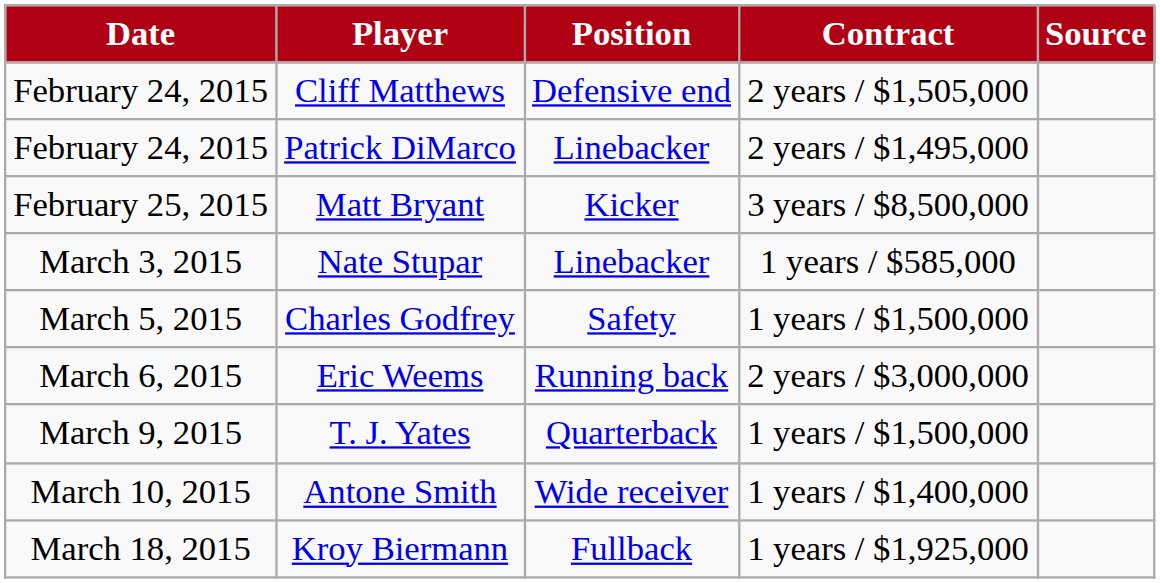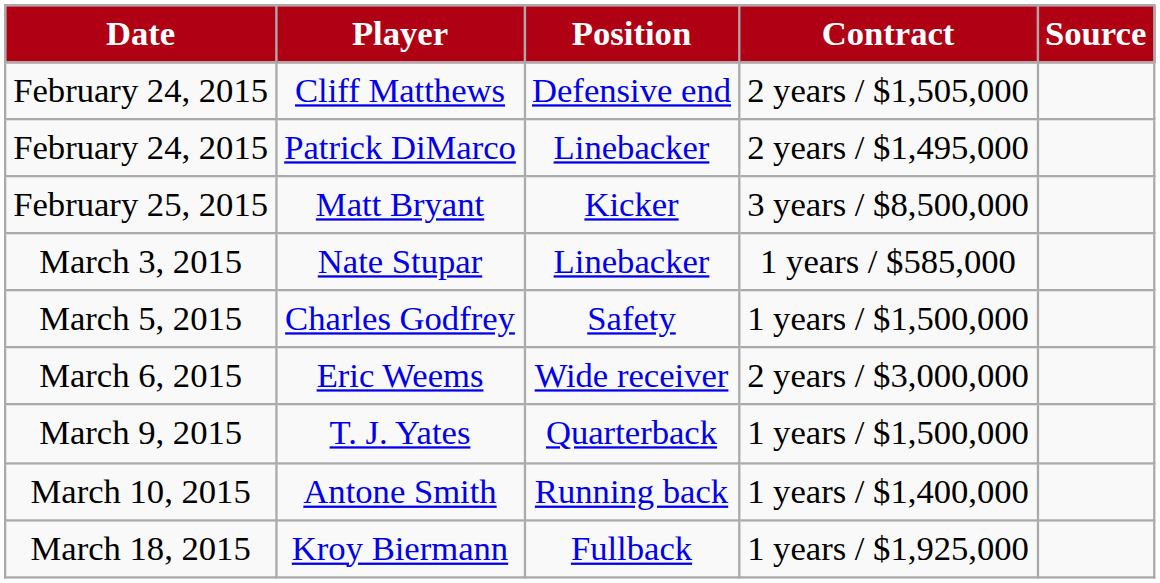Eric Weems | Position: Running back -> Wide receiver
Antone Smith | Position: Wide receiver -> Running back
